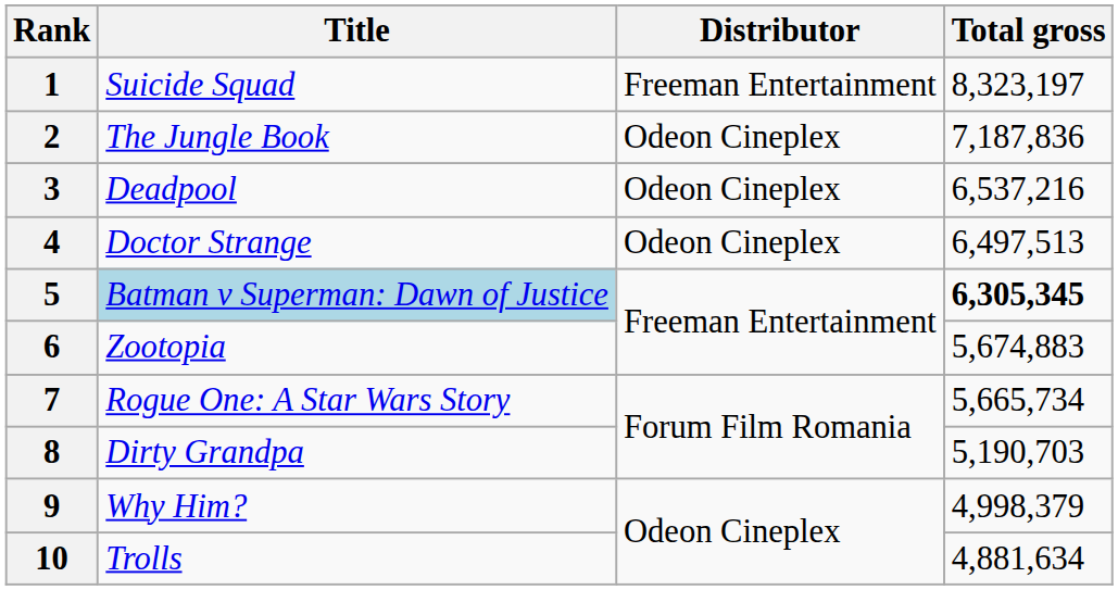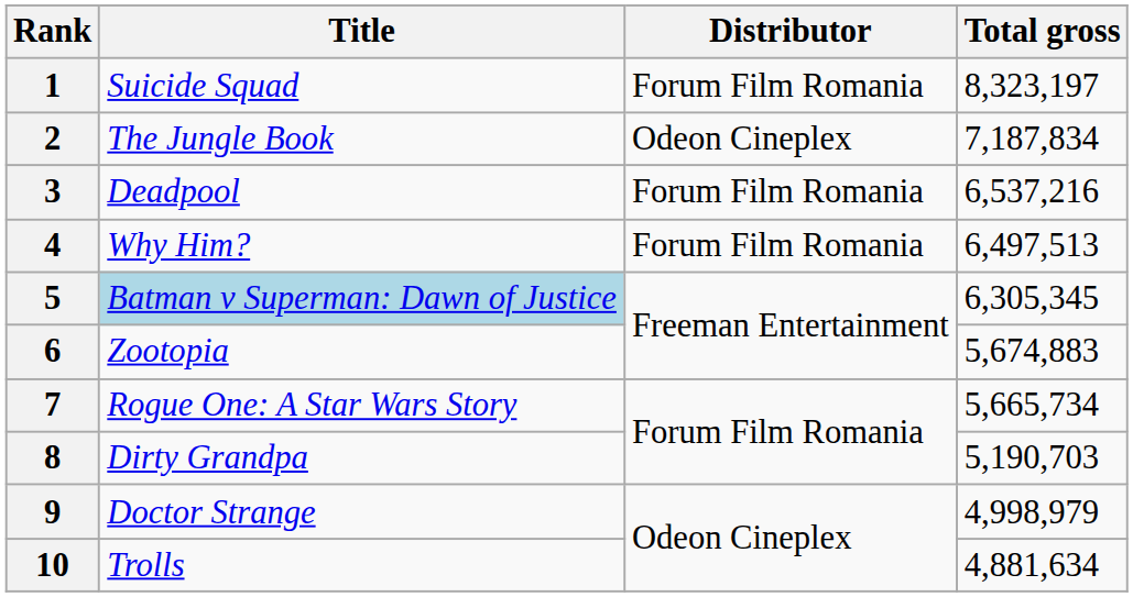1 | Distributor: Freeman Entertainment -> Forum Film Romania
2 | Total gross: 7,187,836 -> 7,187,834
3 | Distributor: Odeon Cineplex -> Forum Film Romania
4 | Title: Doctor Strange -> Why Him?
4 | Distributor: Odeon Cineplex -> Forum Film Romania
5 | Total gross: bold -> normal
9 | Title: Why Him? -> Doctor Strange
9 | Total gross: 4,998,379 -> 4,998,979
